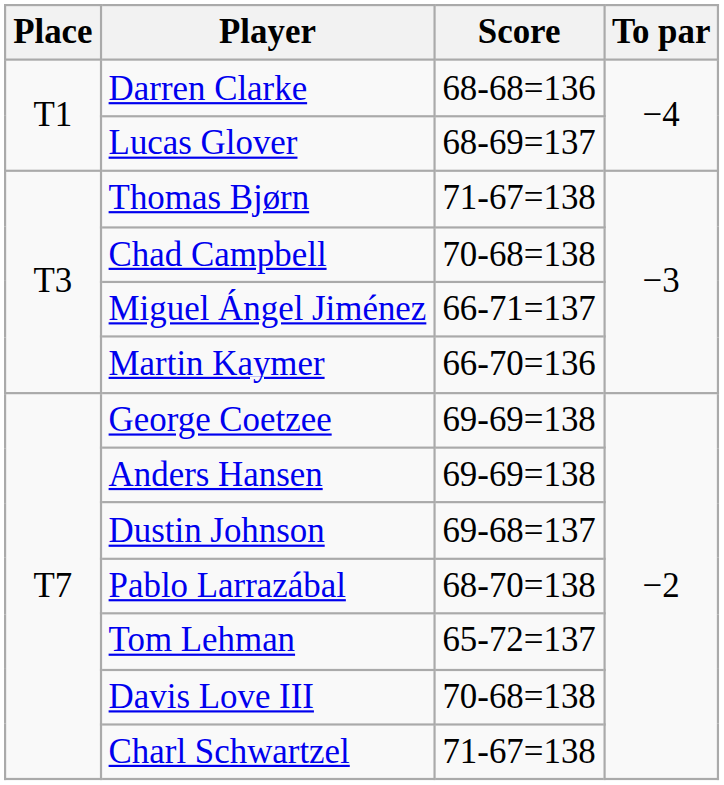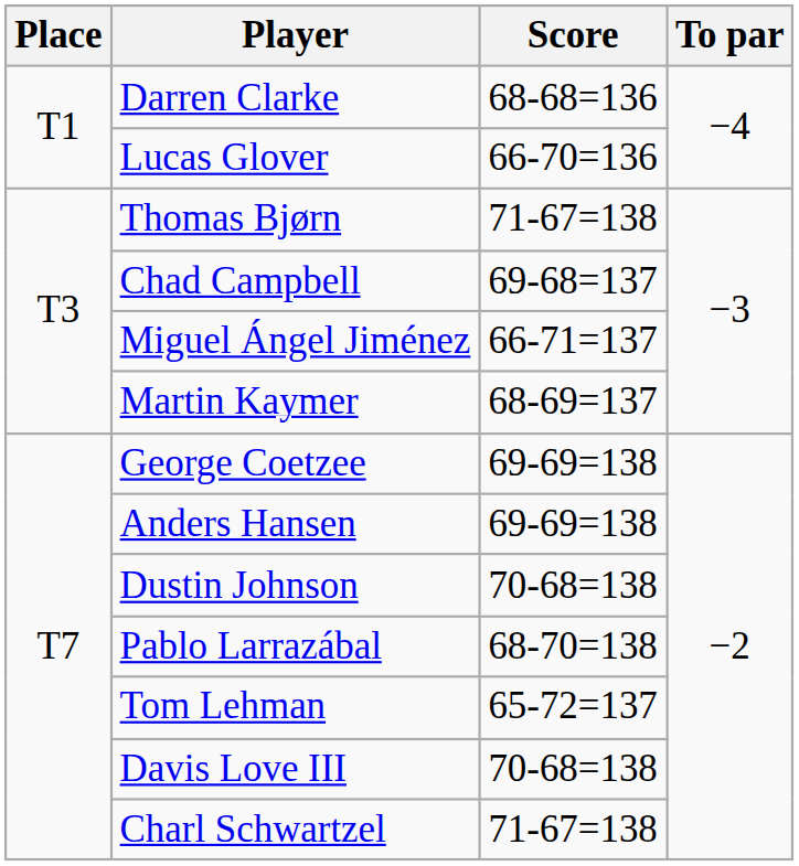Lucas Glover | Score: 68-69=137 -> 66-70=136
Chad Campbell | Score: 70-68=138 -> 69-68=137
Martin Kaymer | Score: 66-70=136 -> 68-69=137
Dustin Johnson | Score: 69-68=137 -> 70-68=138
